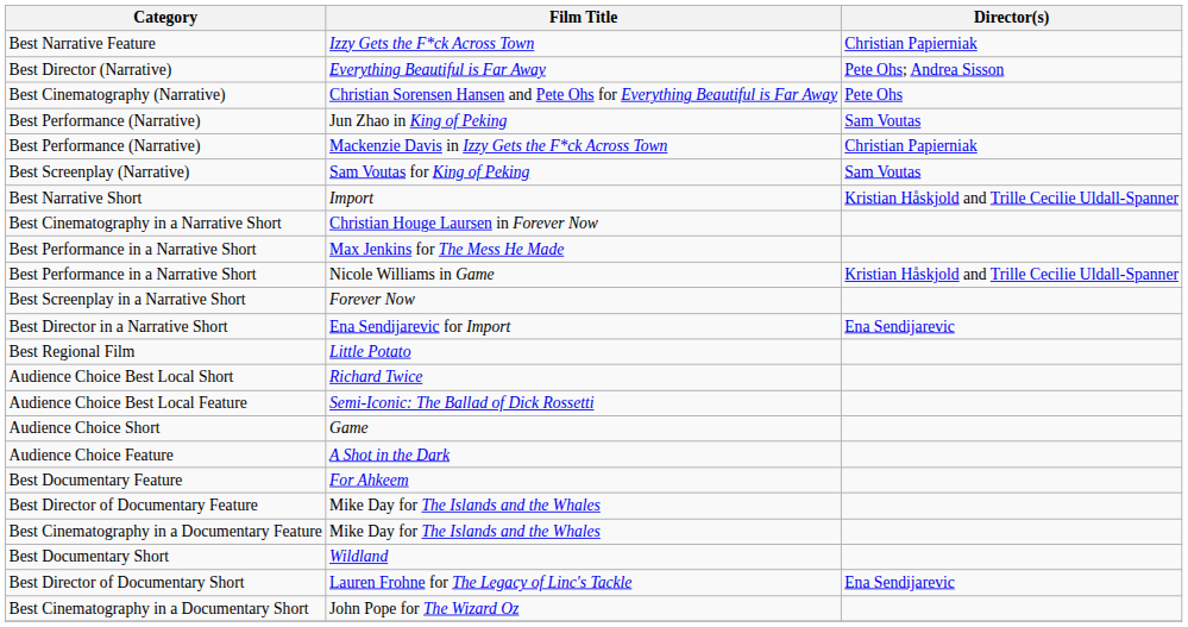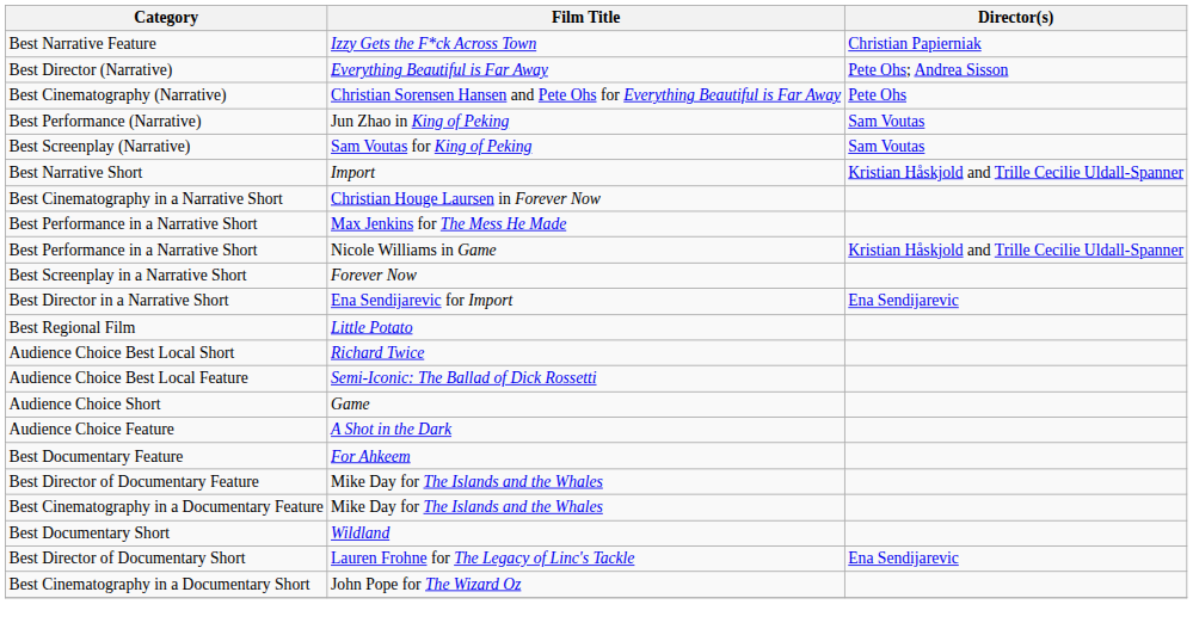- row: Best Performance (Narrative) | Mackenzie Davis in Izzy Gets the F*ck Across Town | Christian Papierniak
